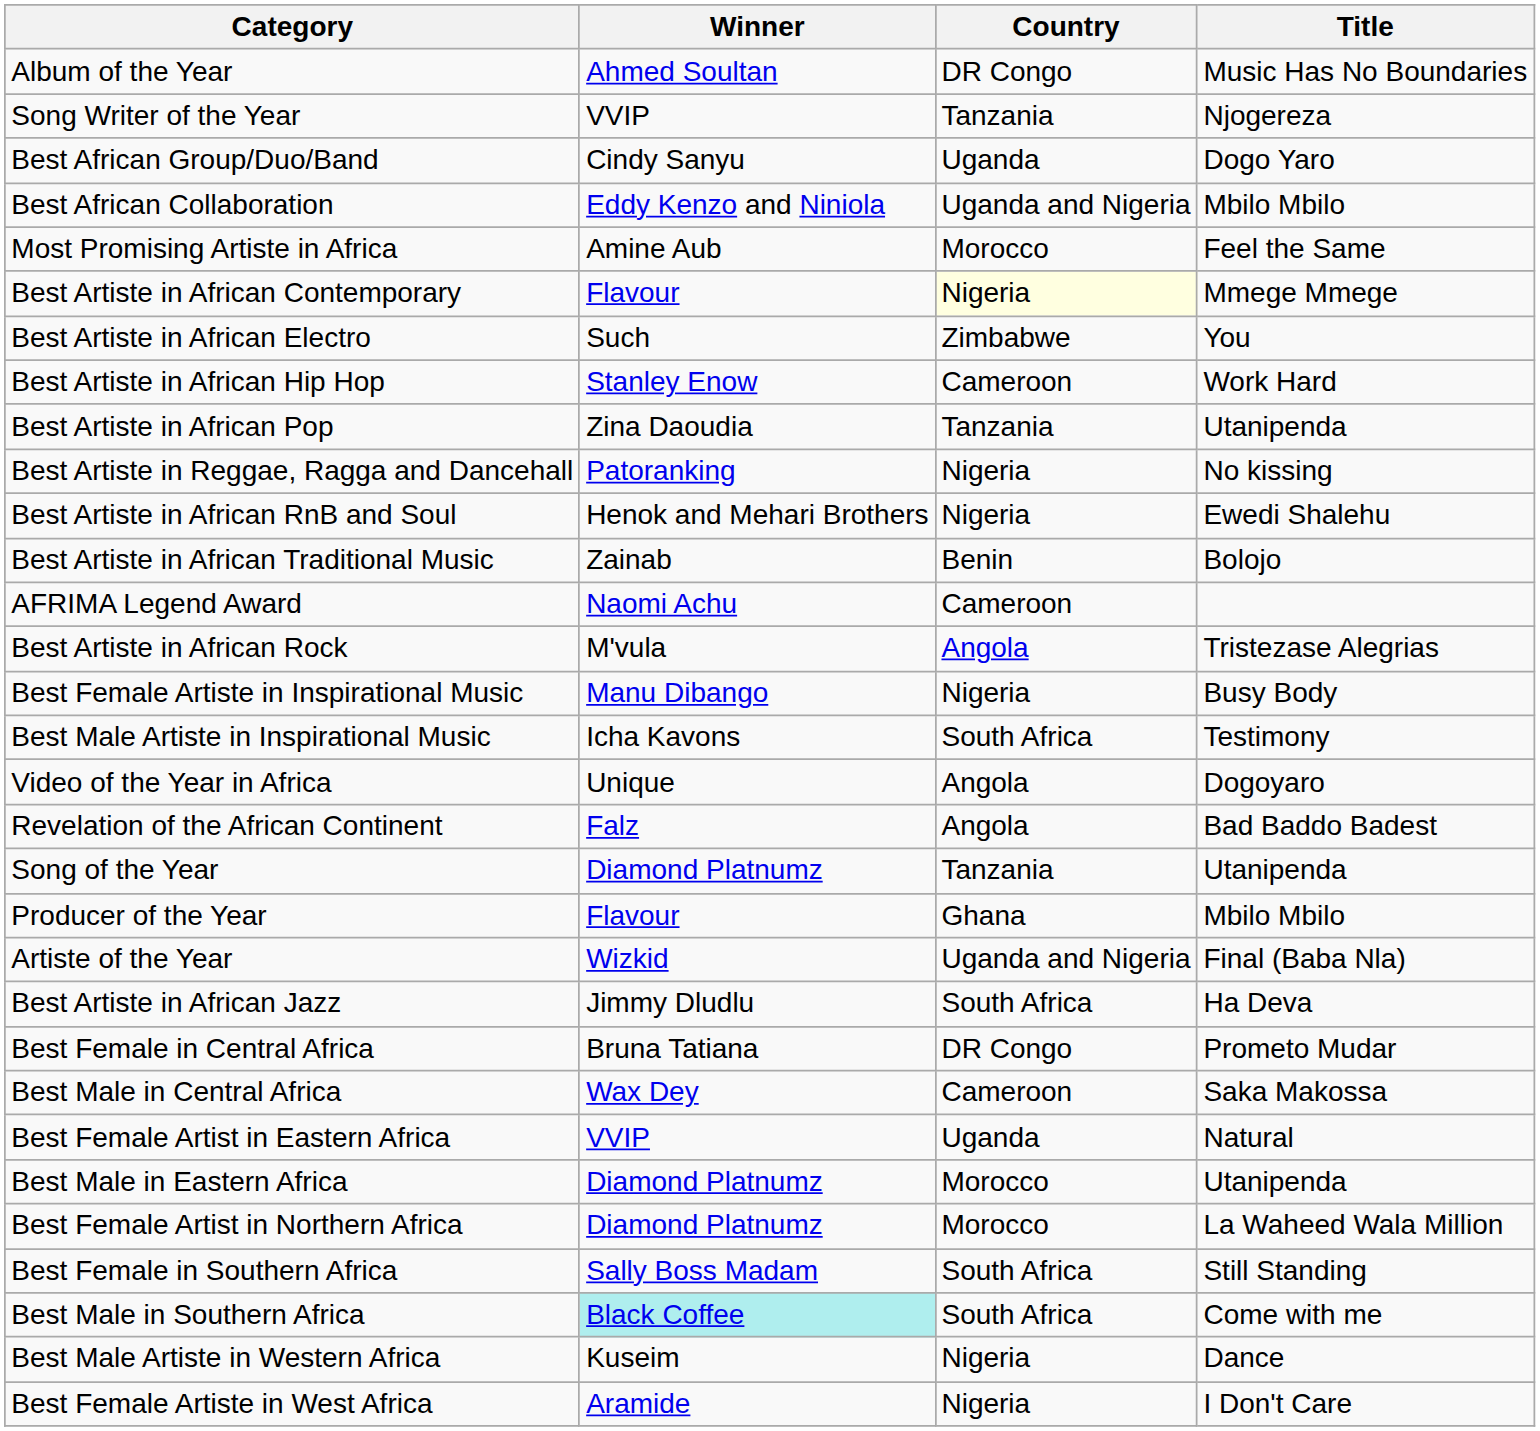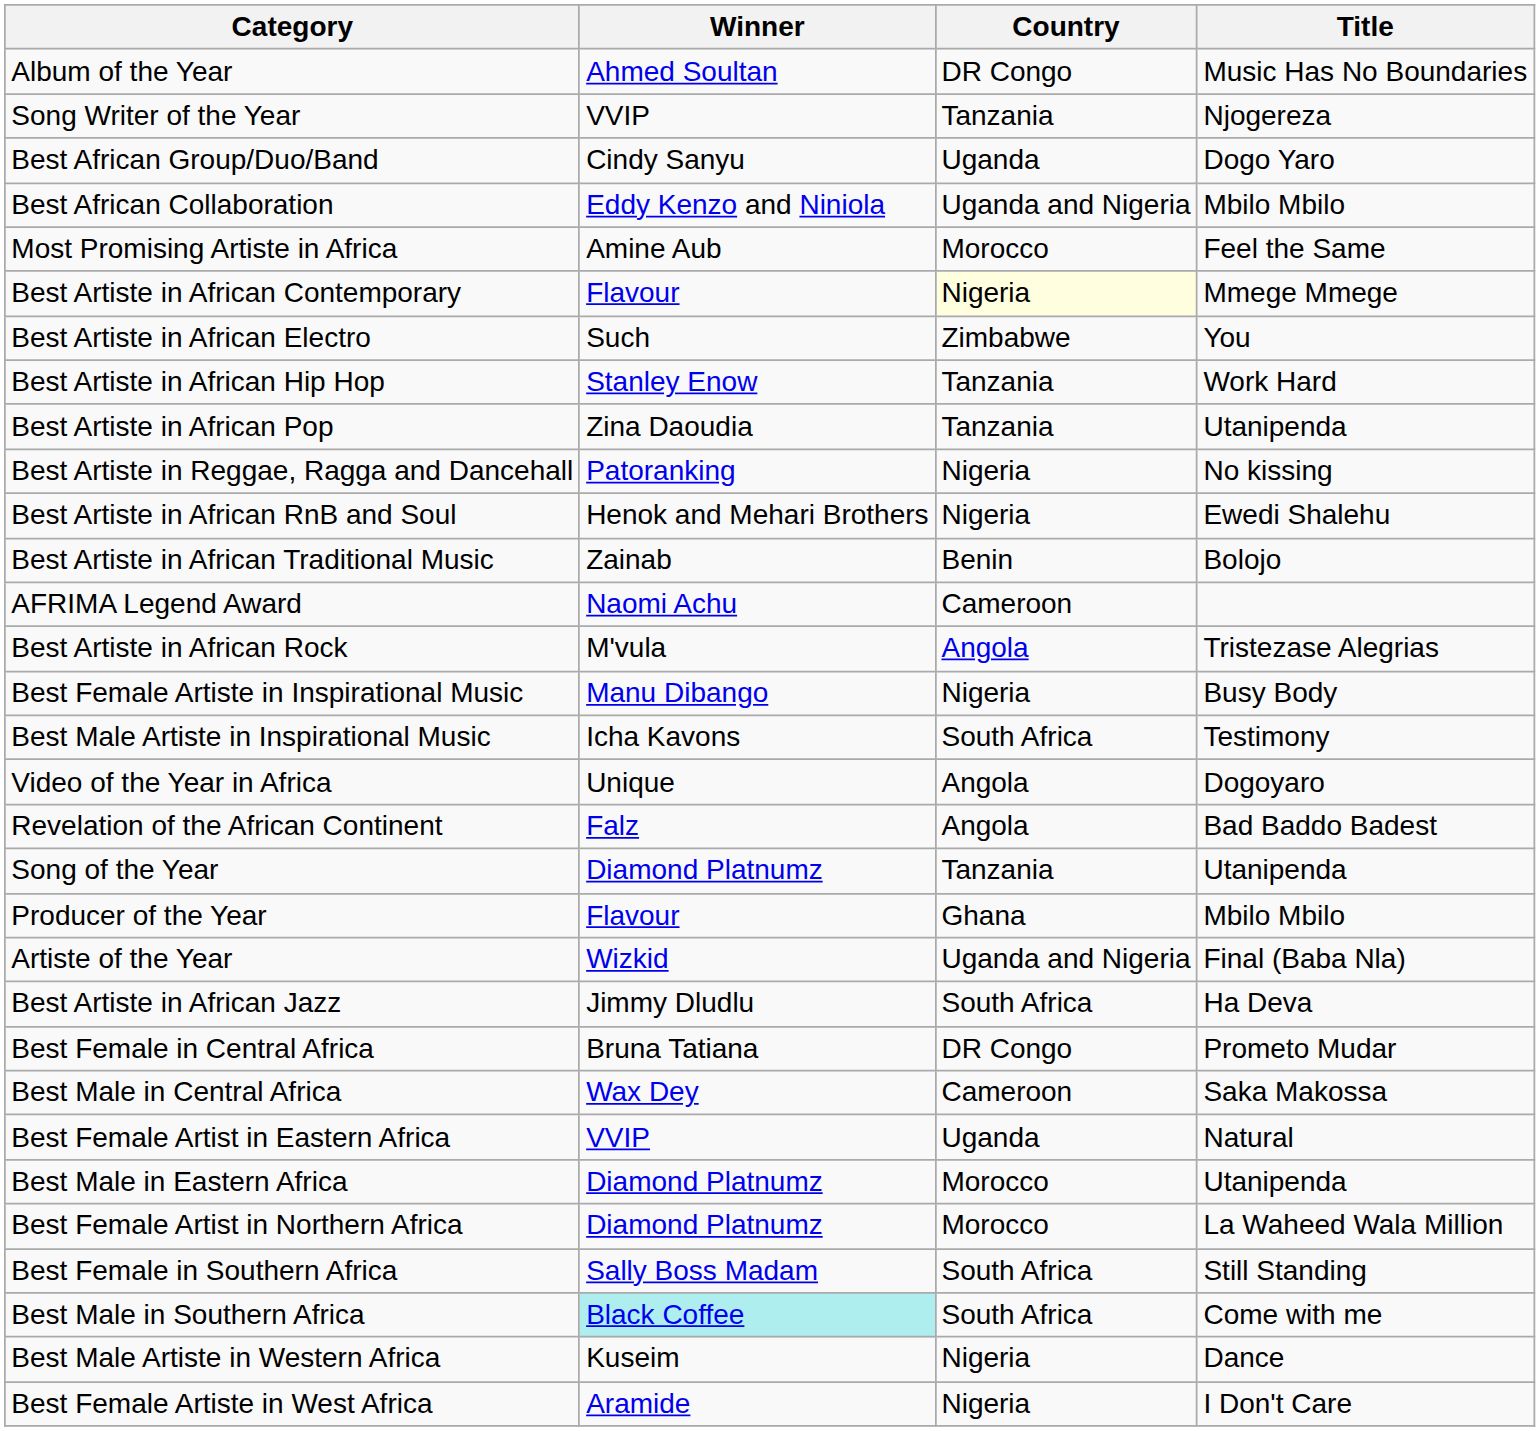Best Artiste in African Hip Hop | Country: Cameroon -> Tanzania
